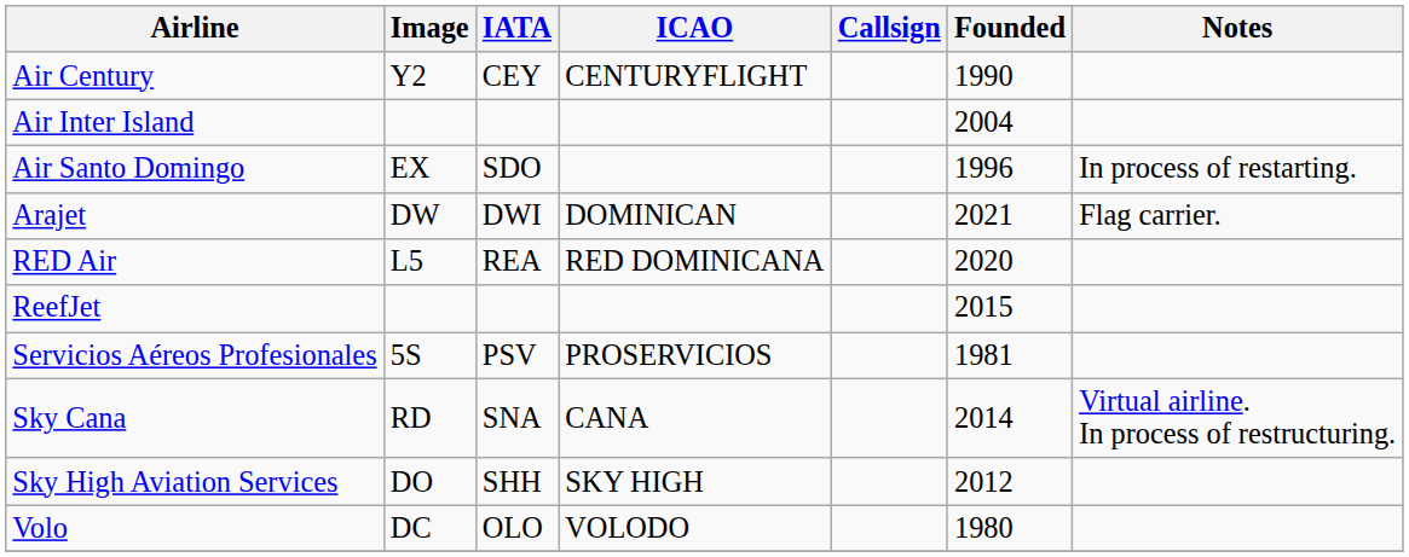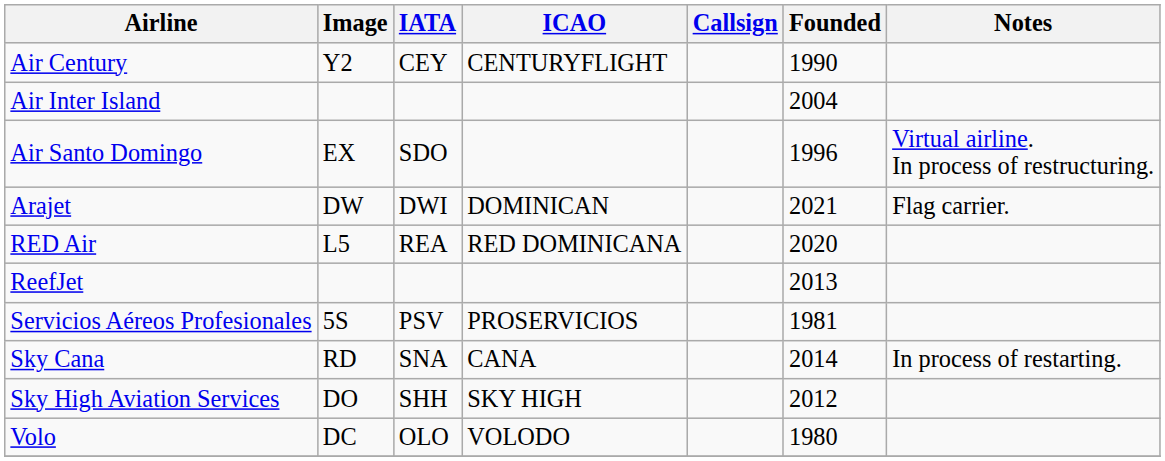Air Santo Domingo | Notes: In process of restarting. -> Virtual airline. In process of restructuring.
ReefJet | Founded: 2015 -> 2013
Sky Cana | Notes: Virtual airline. In process of restructuring. -> In process of restarting.
